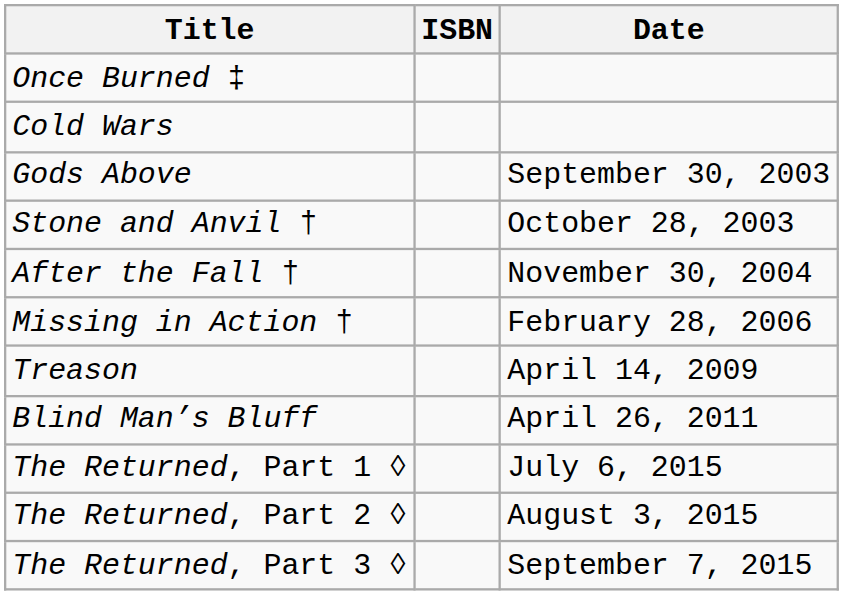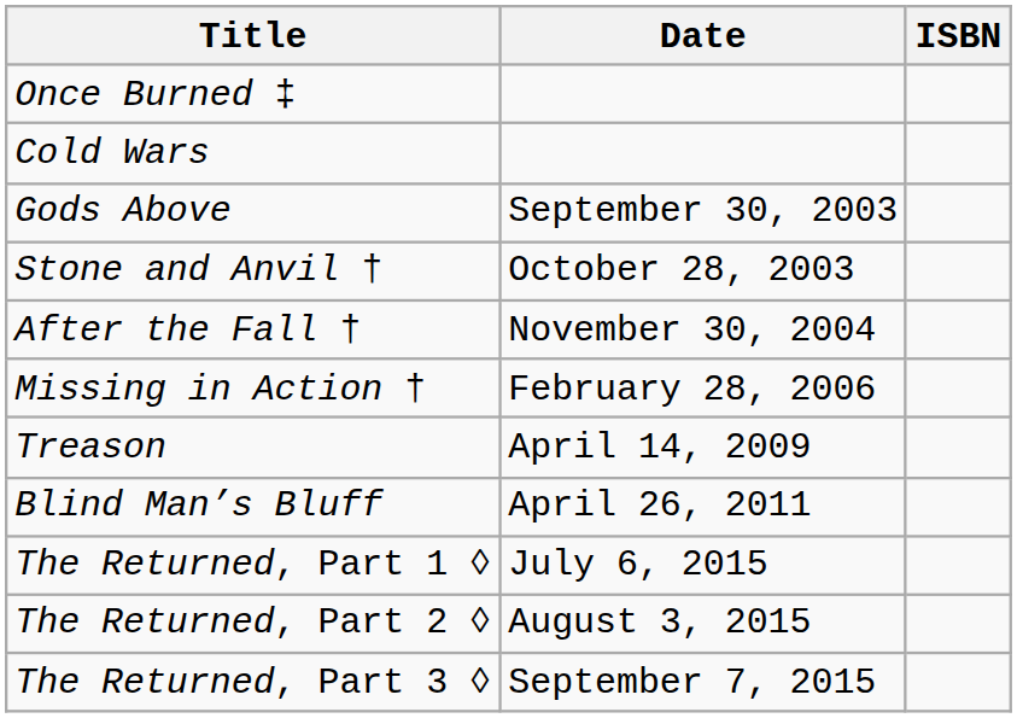columns swapped: Date <-> ISBN
